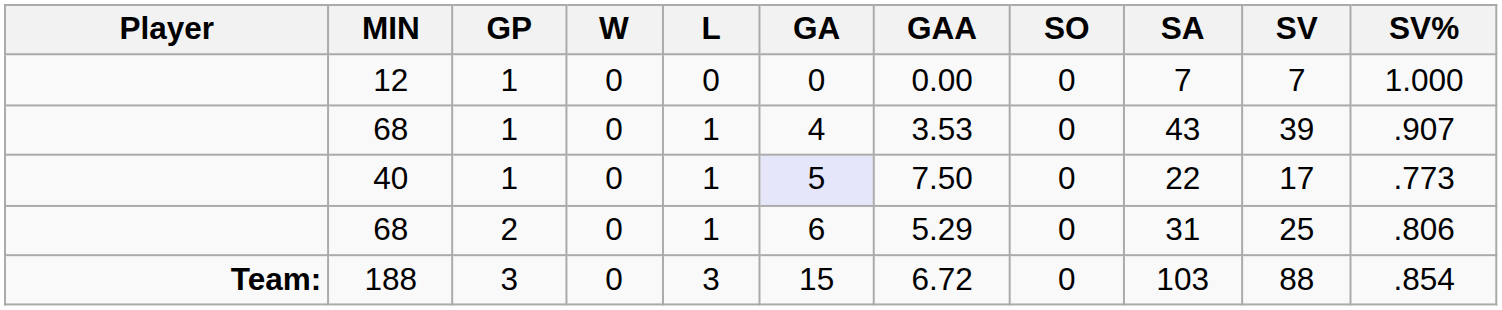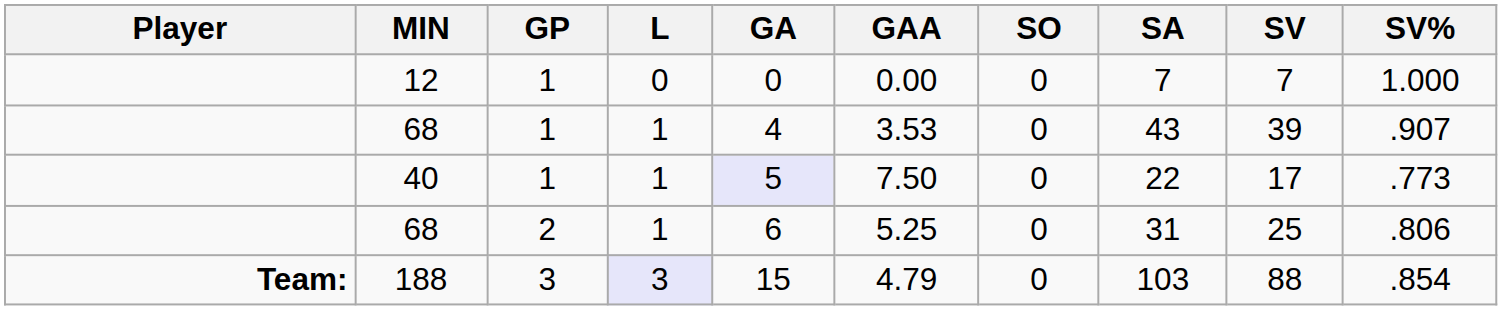- column: W | 0 | 0 | 0 | 0 | 0
68 / 2 | GAA: 5.29 -> 5.25
188 | L: no background -> lavender background
188 | GAA: 6.72 -> 4.79
